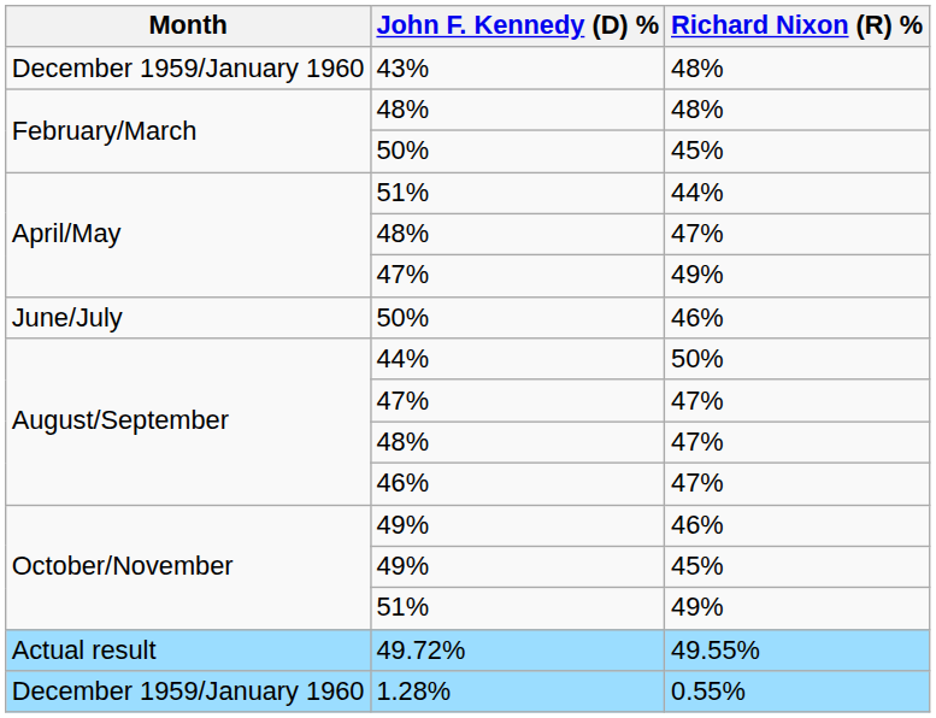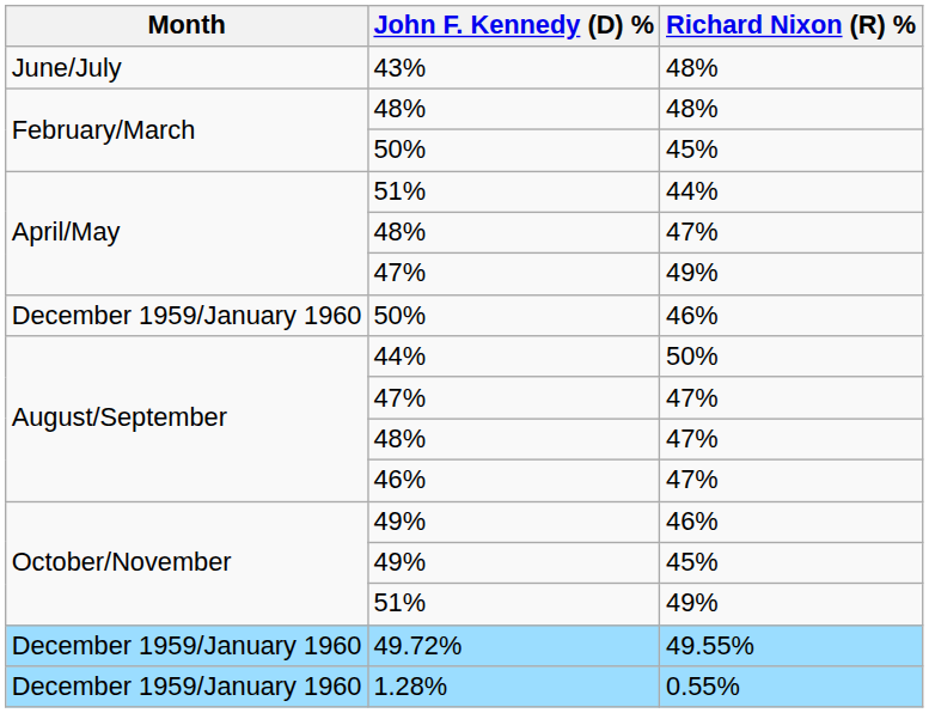43% | Month: December 1959/January 1960 -> June/July
50% / 46% | Month: June/July -> December 1959/January 1960
49.72% | Month: Actual result -> December 1959/January 1960
